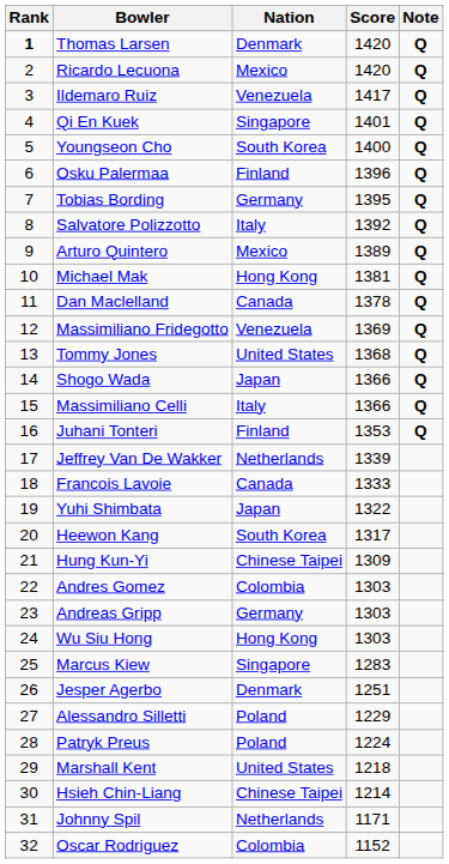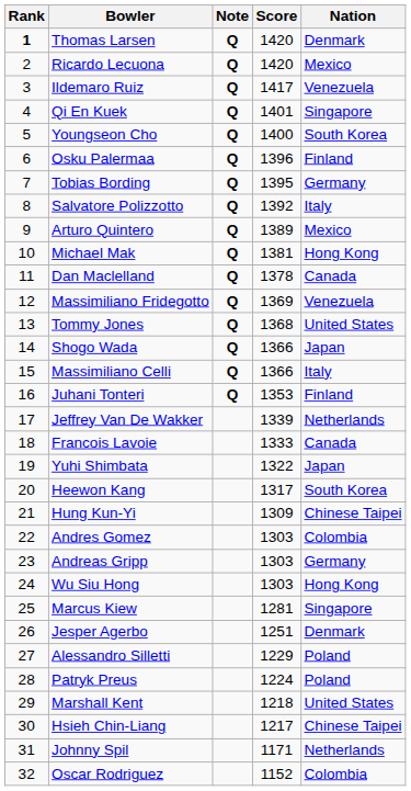columns swapped: Nation <-> Note
Marcus Kiew | Score: 1283 -> 1281
Hsieh Chin-Liang | Score: 1214 -> 1217
